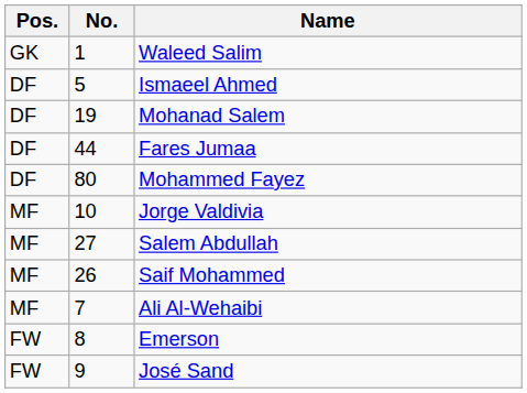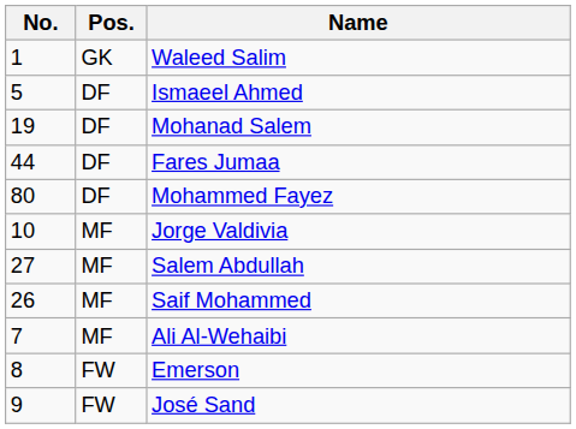columns swapped: No. <-> Pos.
